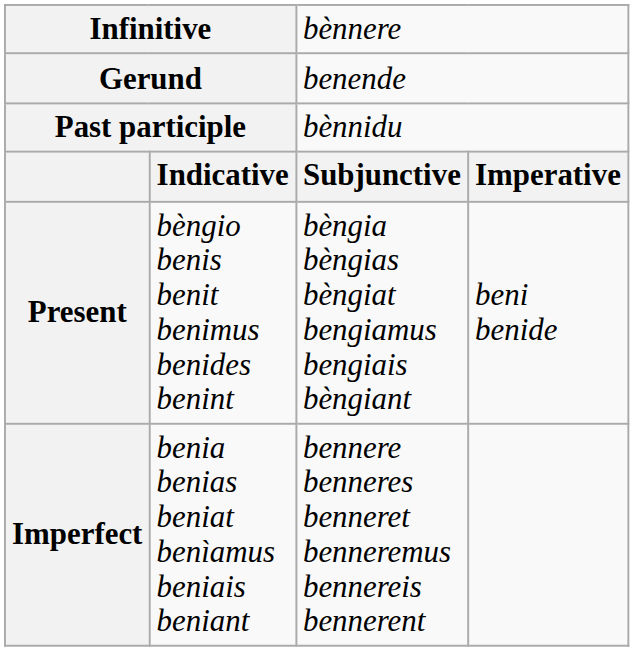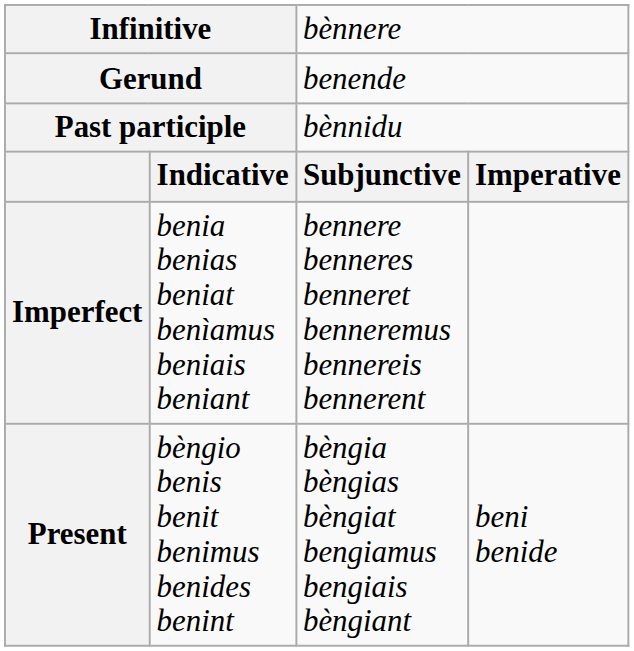rows swapped: Present <-> Imperfect
